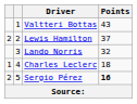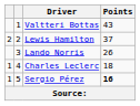Lando Norris | Points: 32 -> 26
Sergio Pérez | column 1: 2 -> 1
